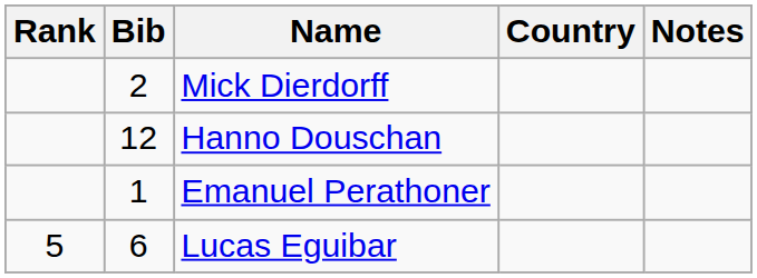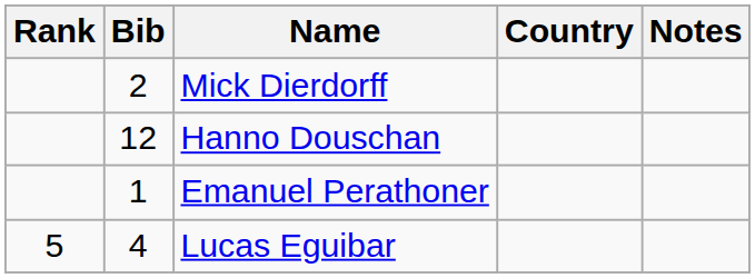Lucas Eguibar | Bib: 6 -> 4
